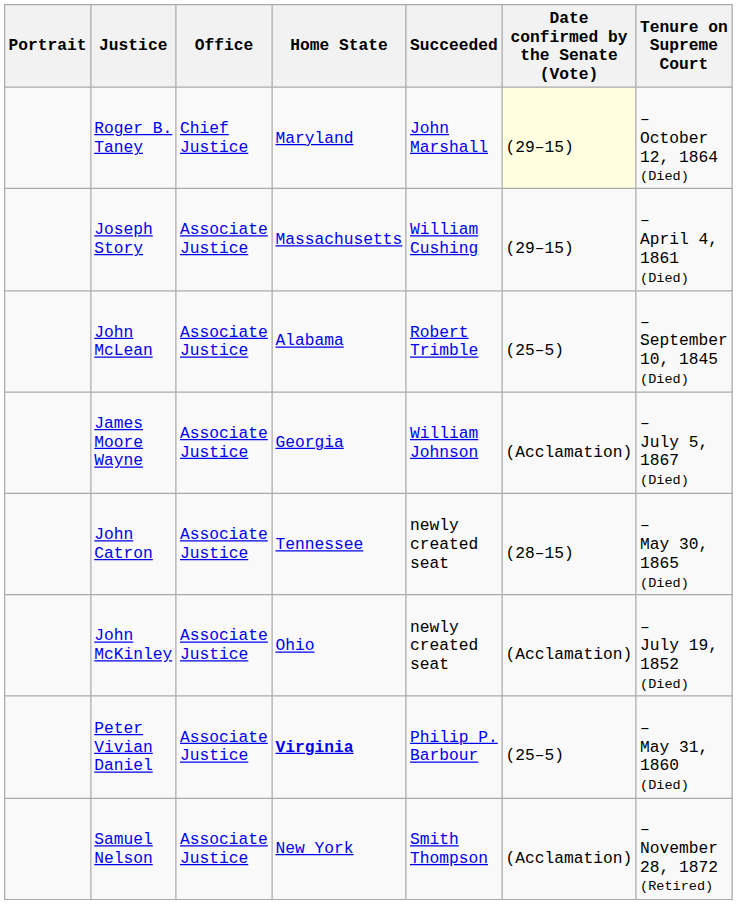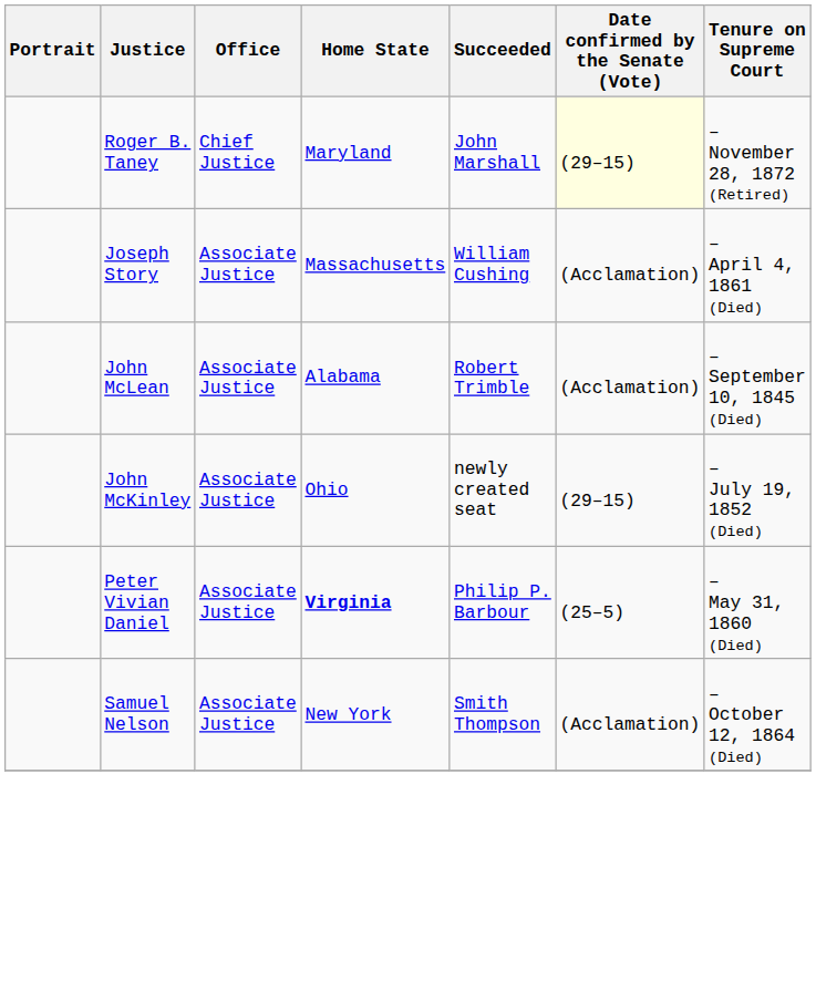Roger B. Taney | Tenure on Supreme Court: – October 12, 1864 (Died) -> – November 28, 1872 (Retired)
Joseph Story | Date confirmed by the Senate (Vote): (29–15) -> (Acclamation)
John McLean | Date confirmed by the Senate (Vote): (25–5) -> (Acclamation)
- row: James Moore Wayne | Associate Justice | Georgia | William Johnson | (Acclamation) | – July 5, 1867 (Died)
- row: John Catron | Associate Justice | Tennessee | newly created seat | (28–15) | – May 30, 1865 (Died)
John McKinley | Date confirmed by the Senate (Vote): (Acclamation) -> (29–15)
Samuel Nelson | Tenure on Supreme Court: – November 28, 1872 (Retired) -> – October 12, 1864 (Died)
